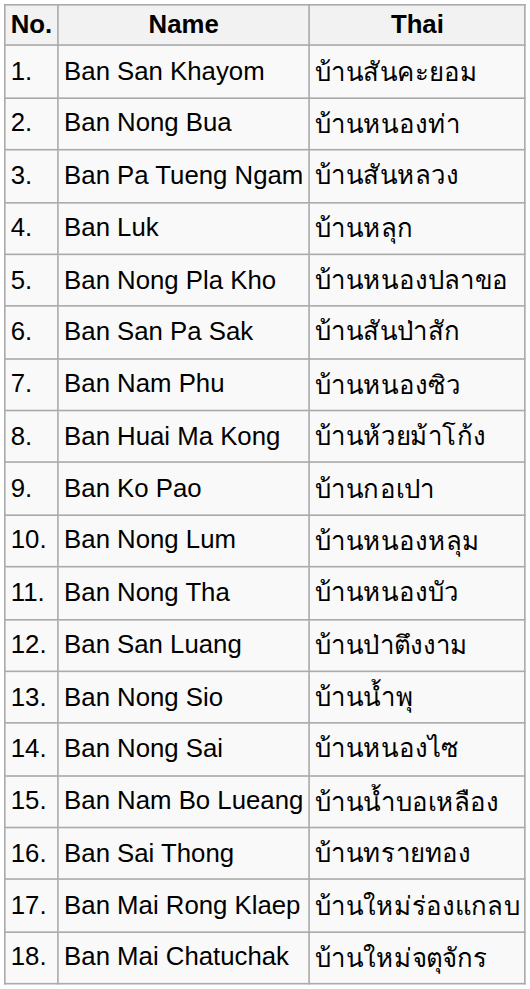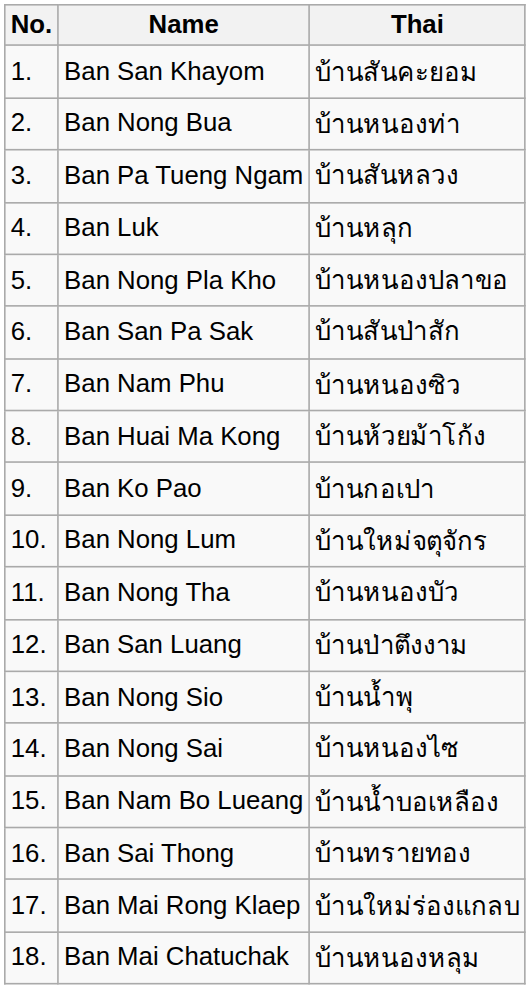Ban Nong Lum | Thai: บ้านหนองหลุม -> บ้านใหม่จตุจักร
Ban Mai Chatuchak | Thai: บ้านใหม่จตุจักร -> บ้านหนองหลุม
